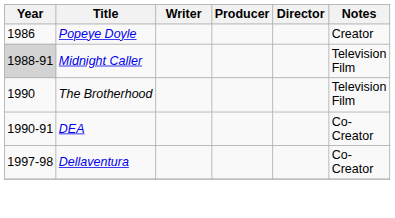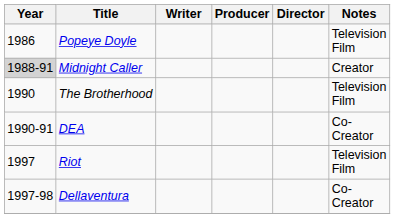Popeye Doyle | Notes: Creator -> Television Film
Midnight Caller | Notes: Television Film -> Creator
+ row: 1997 | Riot | Television Film
